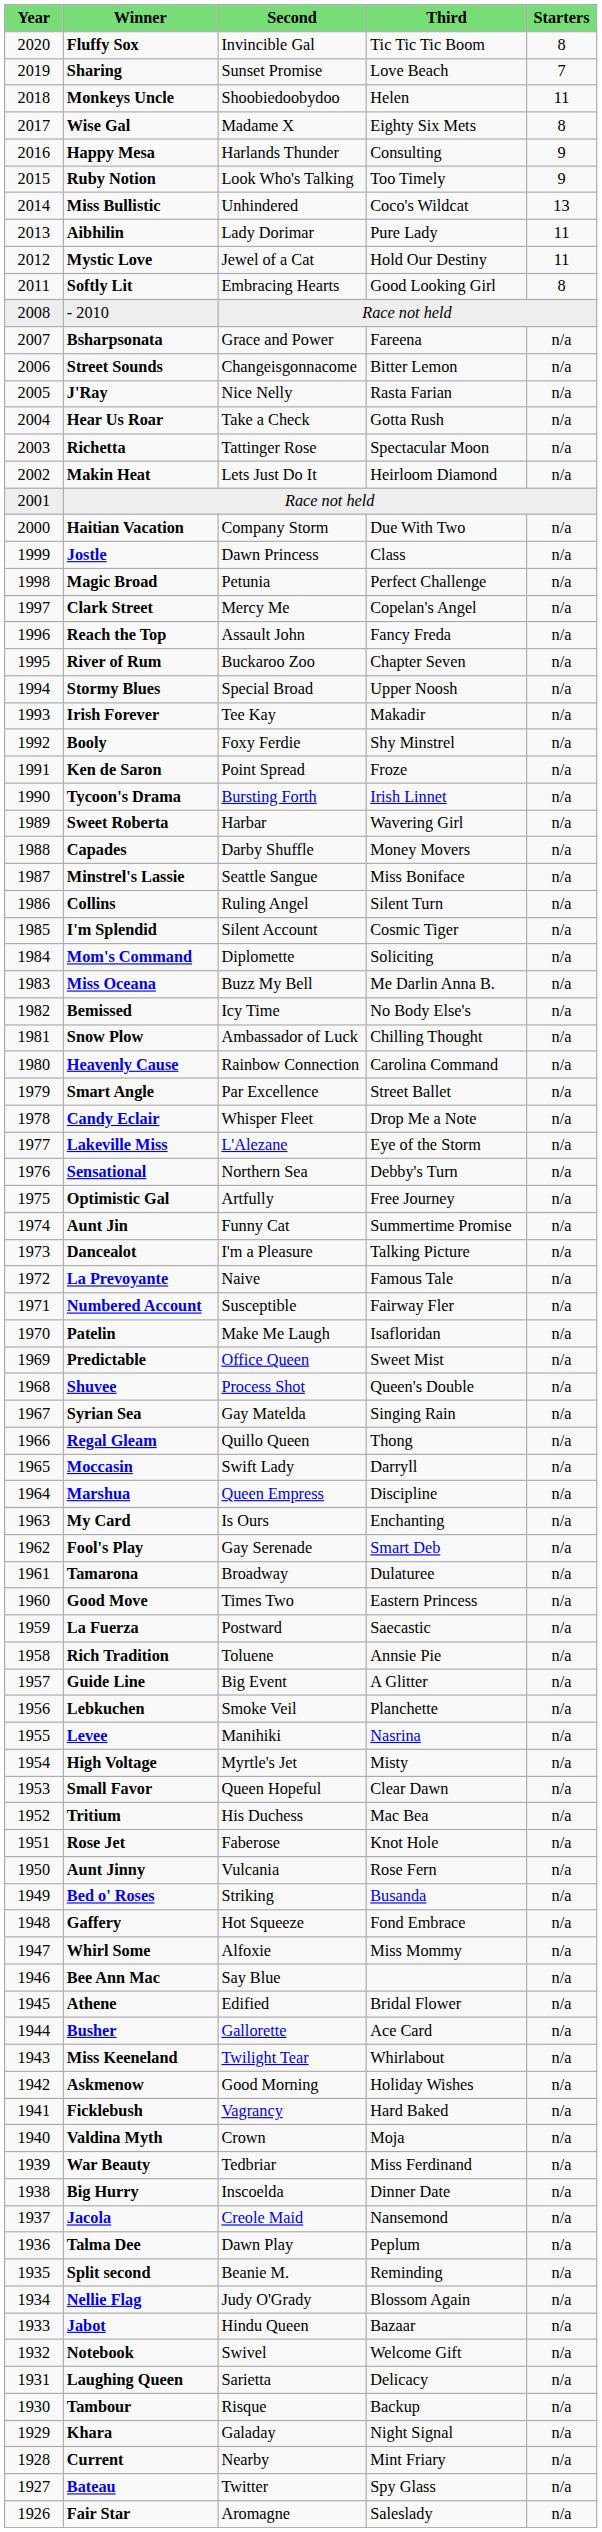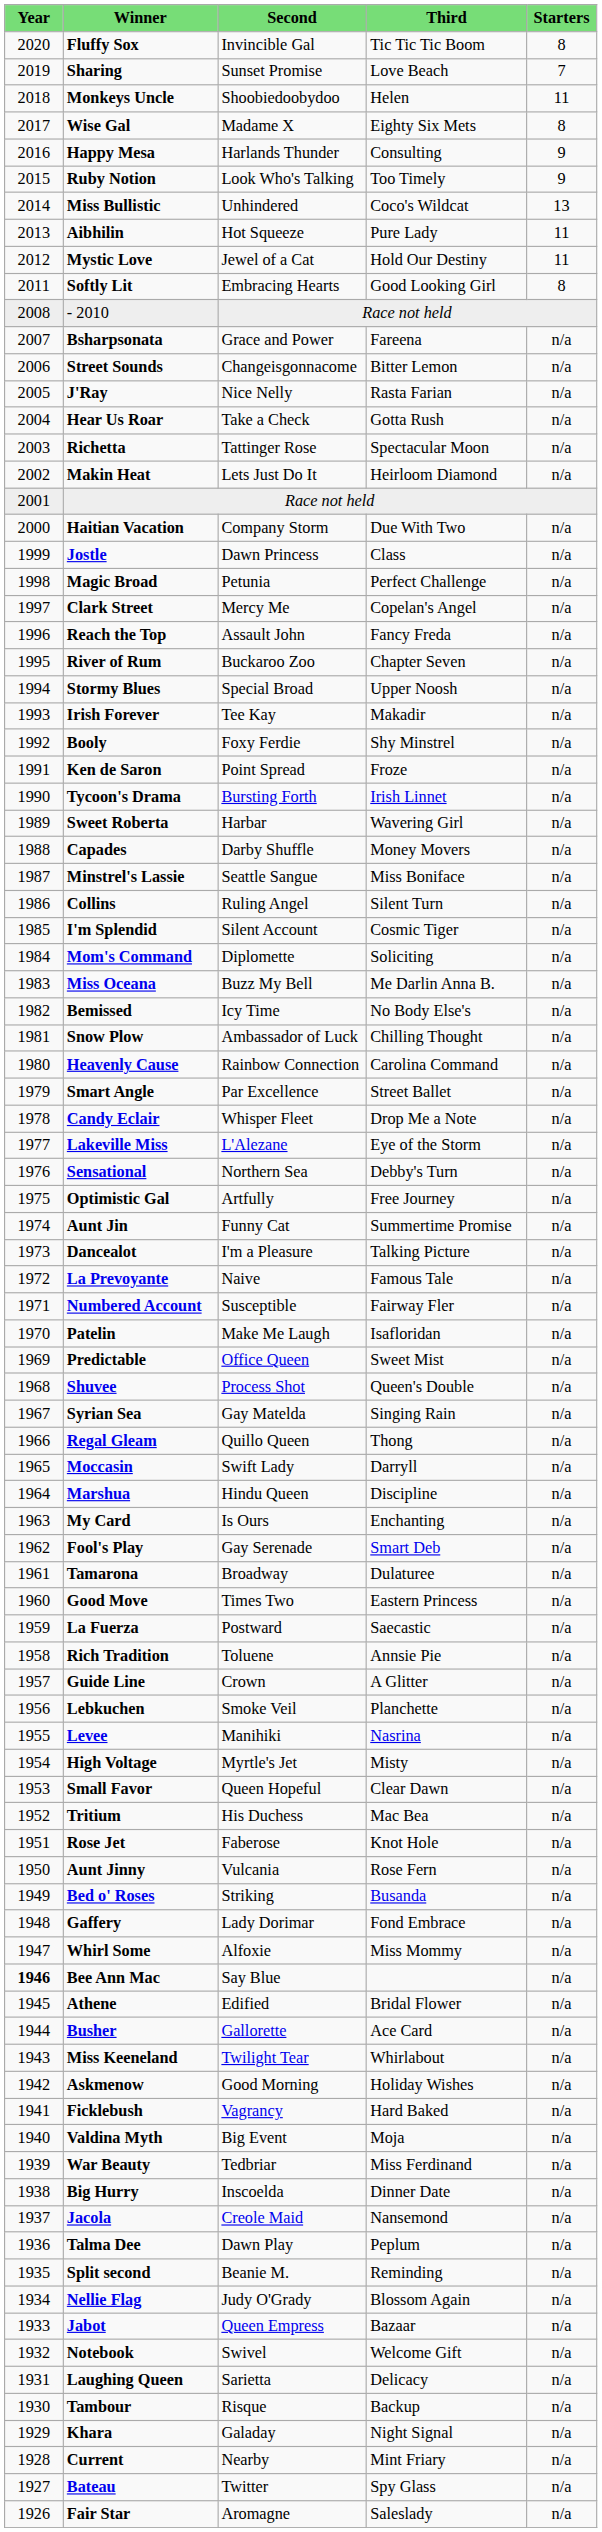Aibhilin | column 3: Lady Dorimar -> Hot Squeeze
Marshua | column 3: Queen Empress -> Hindu Queen
Guide Line | column 3: Big Event -> Crown
Gaffery | column 3: Hot Squeeze -> Lady Dorimar
Bee Ann Mac | column 1: normal -> bold
Valdina Myth | column 3: Crown -> Big Event
Jabot | column 3: Hindu Queen -> Queen Empress
